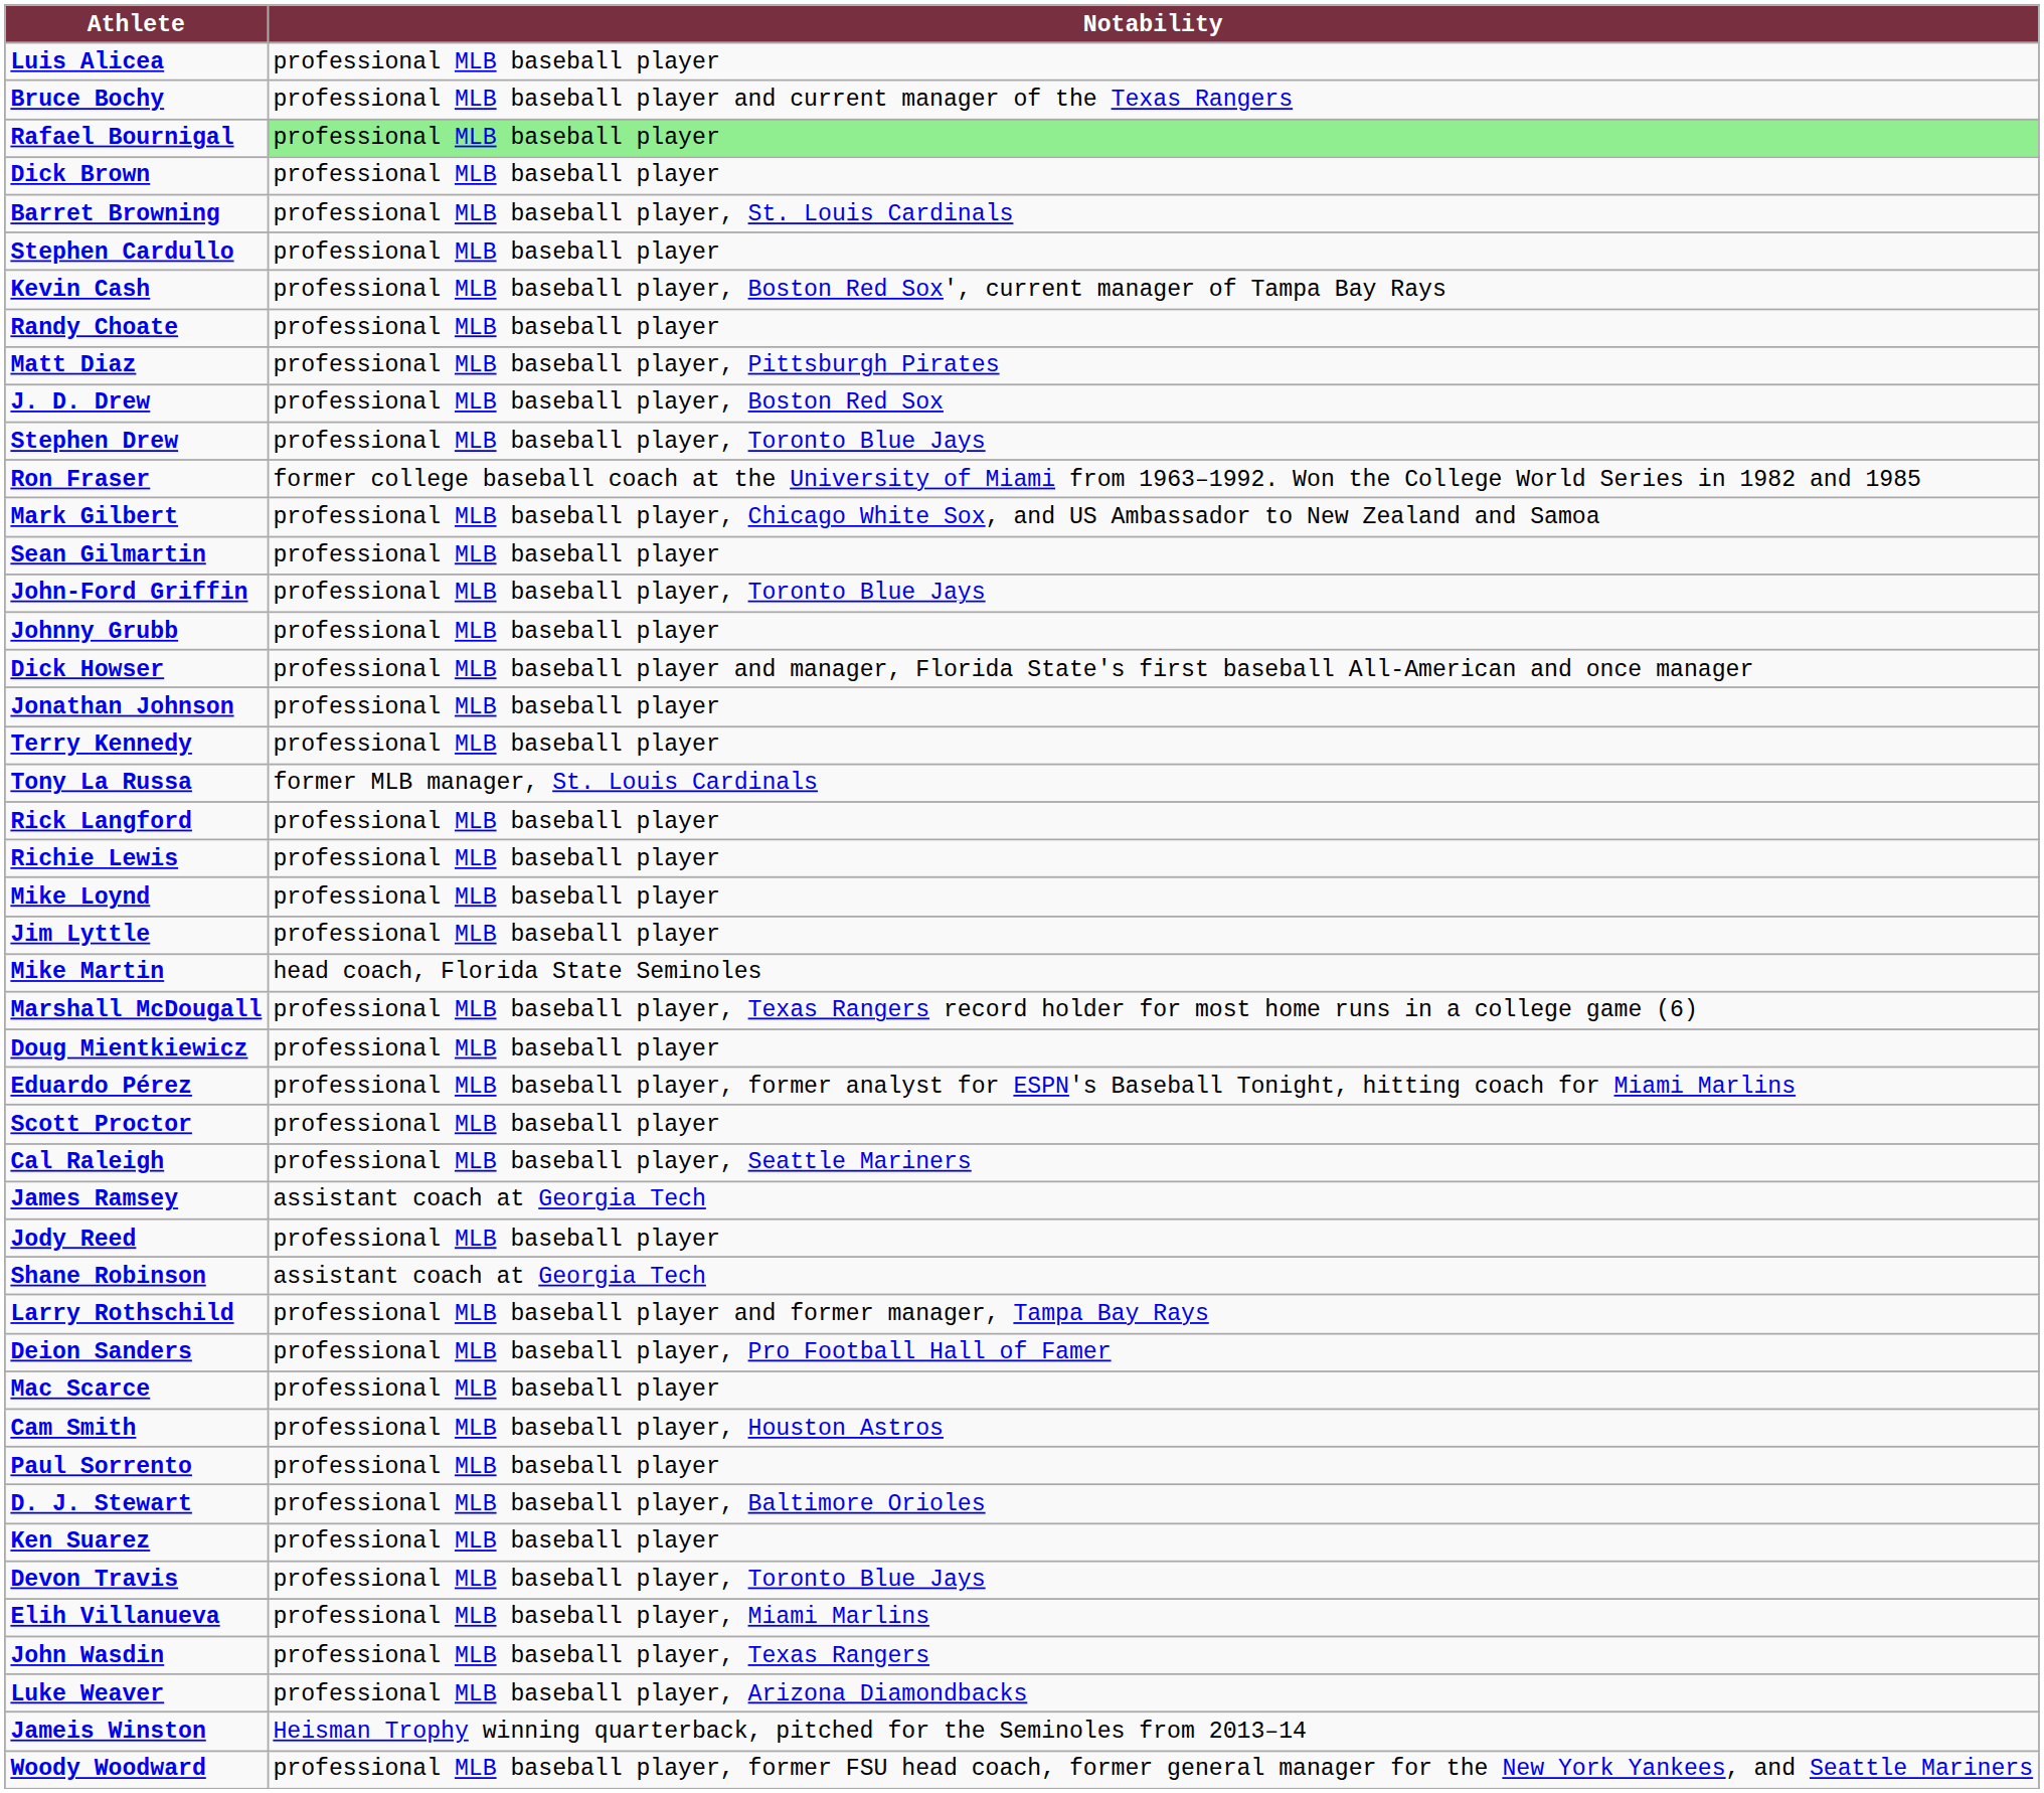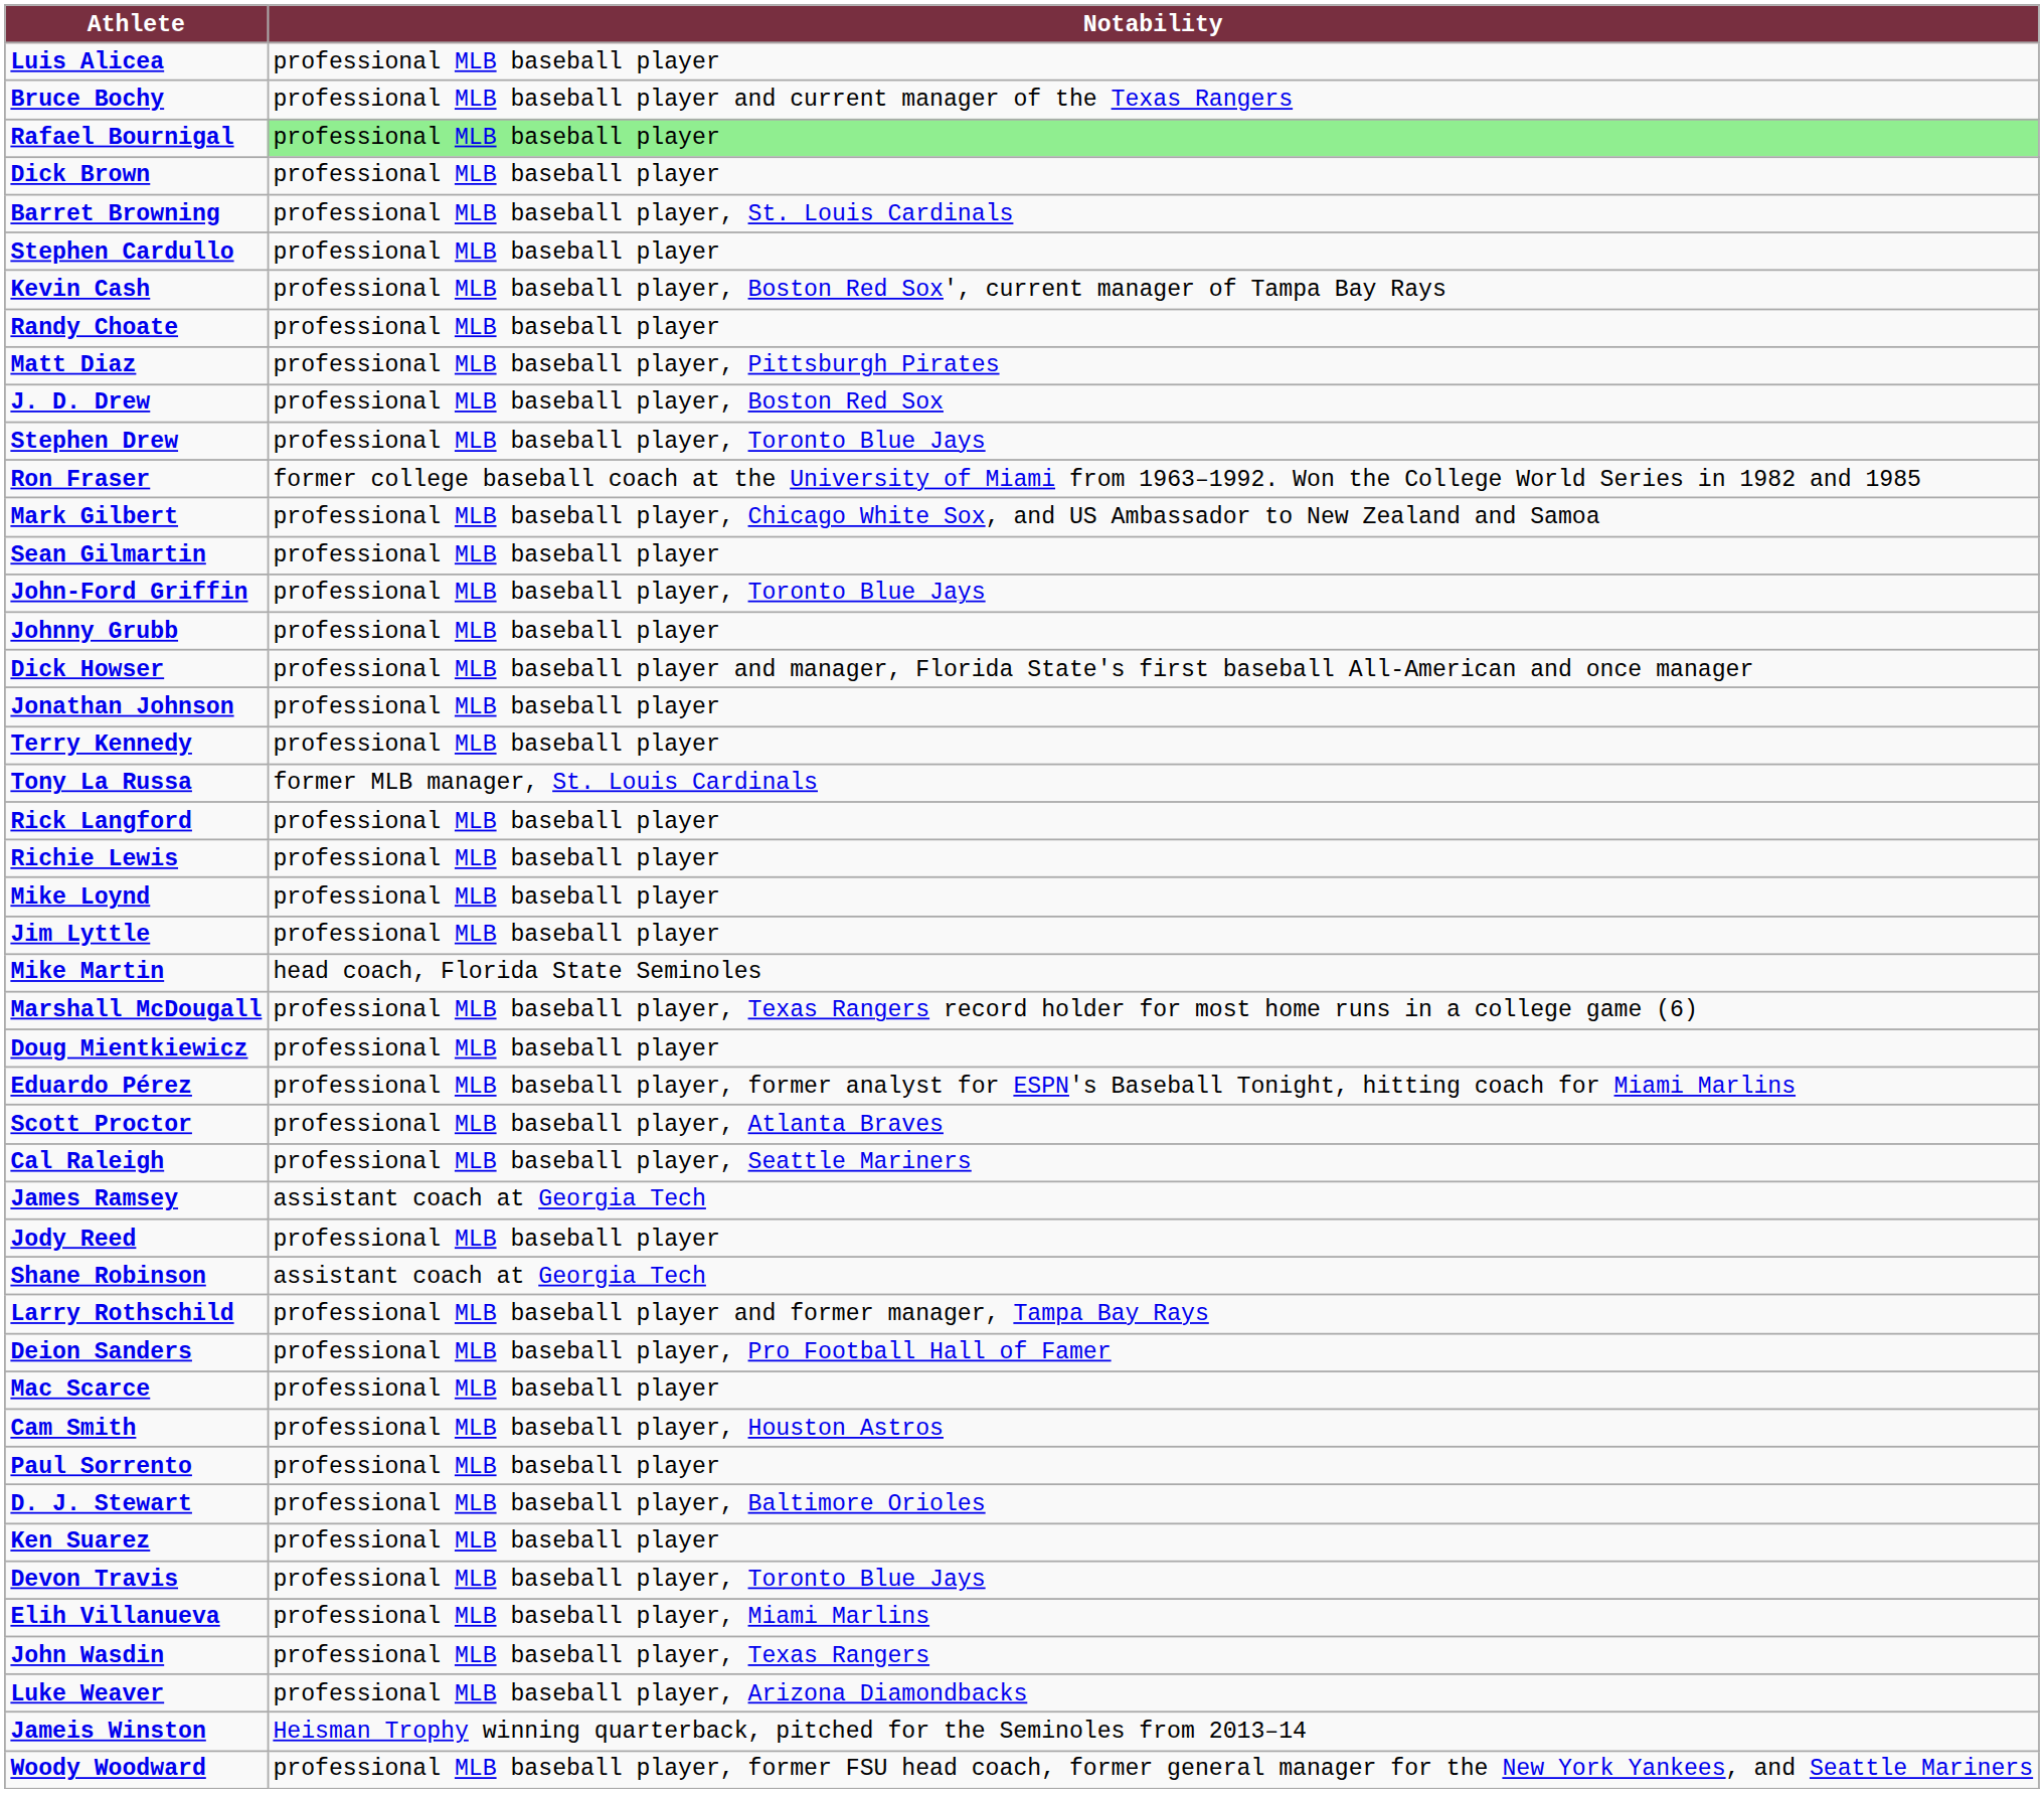Scott Proctor | Notability: professional MLB baseball player -> professional MLB baseball player, Atlanta Braves
